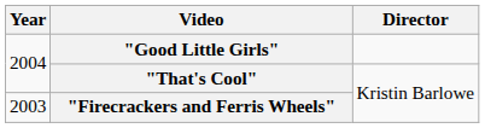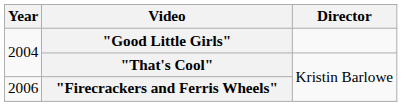"Firecrackers and Ferris Wheels" | Year: 2003 -> 2006
